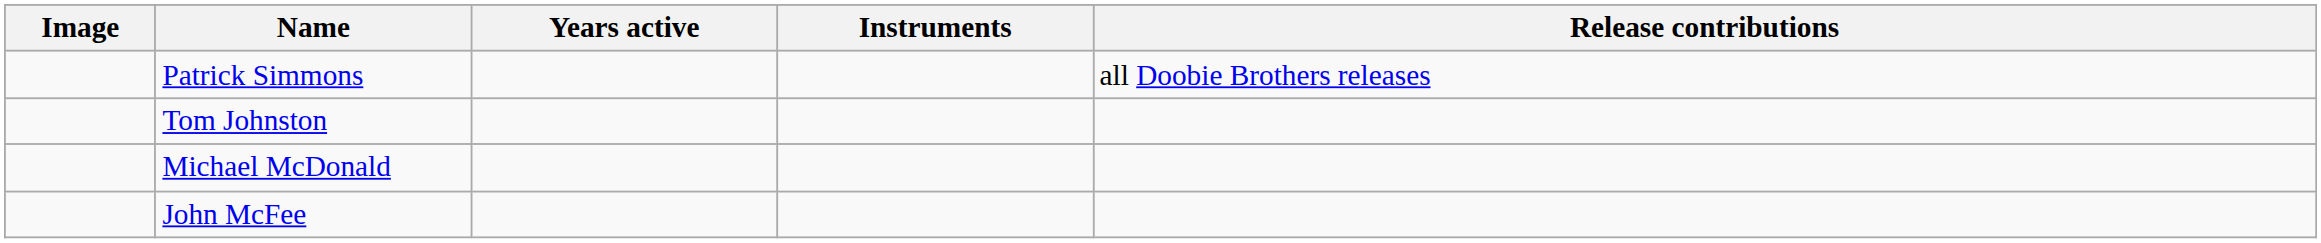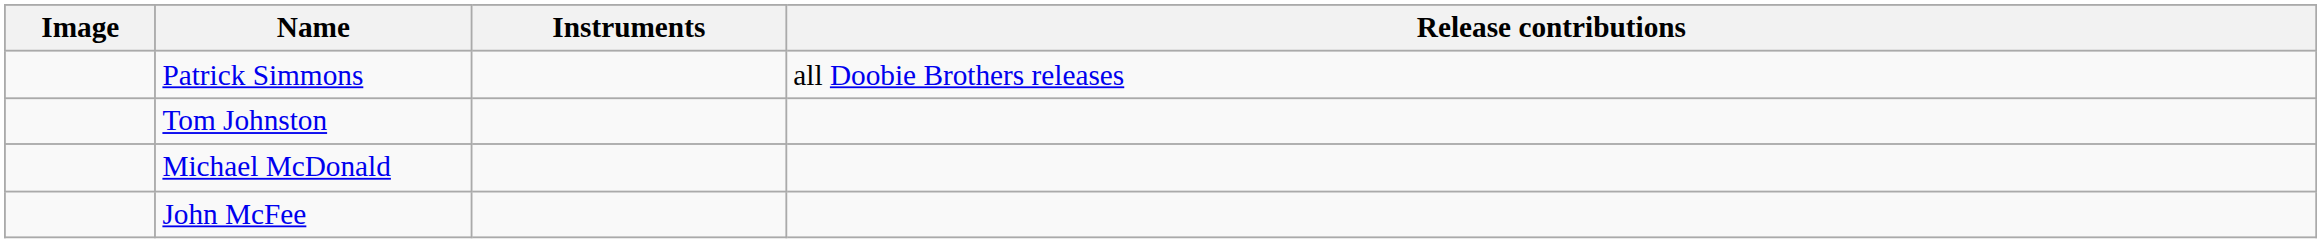- column: Years active
